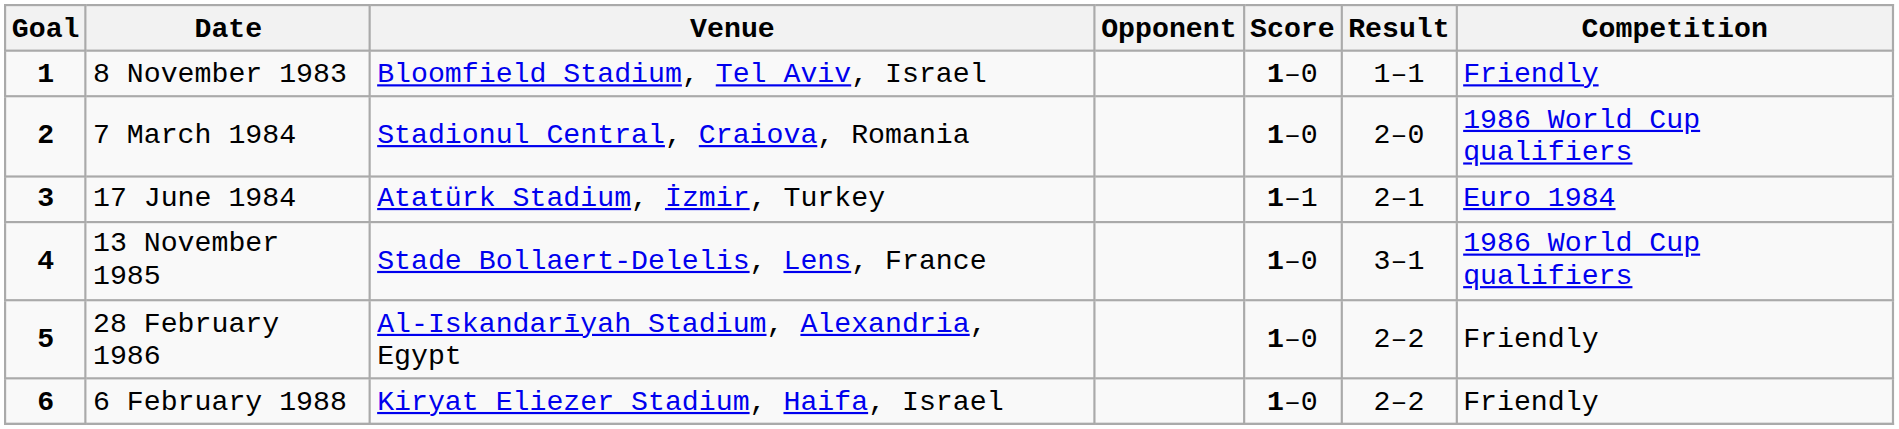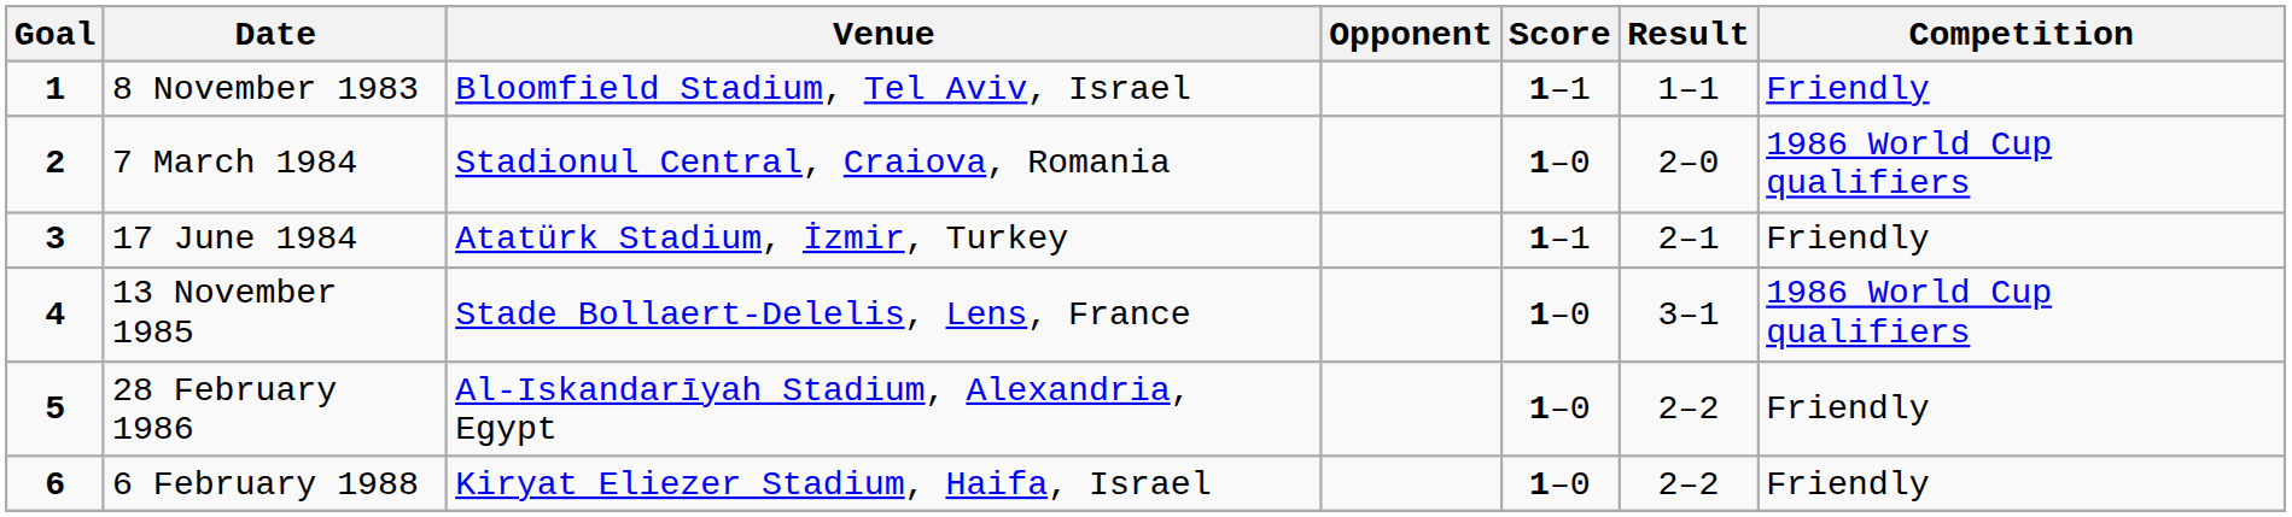8 November 1983 | Score: 1–0 -> 1–1
17 June 1984 | Competition: Euro 1984 -> Friendly
